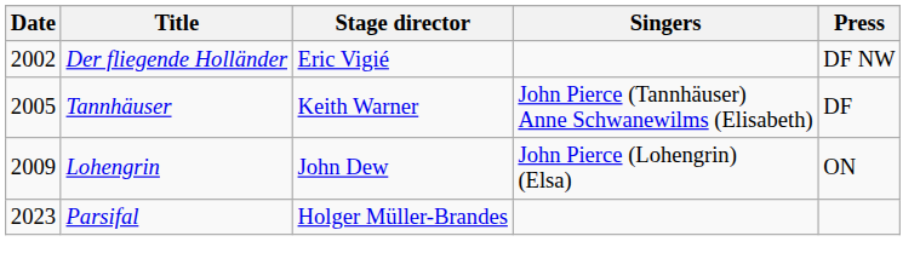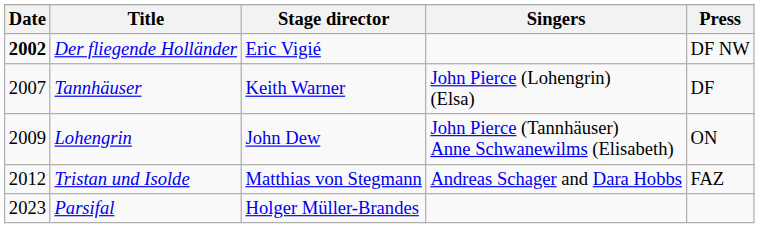Der fliegende Holländer | Date: normal -> bold
Tannhäuser | Date: 2005 -> 2007
Tannhäuser | Singers: John Pierce (Tannhäuser) Anne Schwanewilms (Elisabeth) -> John Pierce (Lohengrin) (Elsa)
Lohengrin | Singers: John Pierce (Lohengrin) (Elsa) -> John Pierce (Tannhäuser) Anne Schwanewilms (Elisabeth)
+ row: 2012 | Tristan und Isolde | Matthias von Stegmann | Andreas Schager and Dara Hobbs | FAZ
